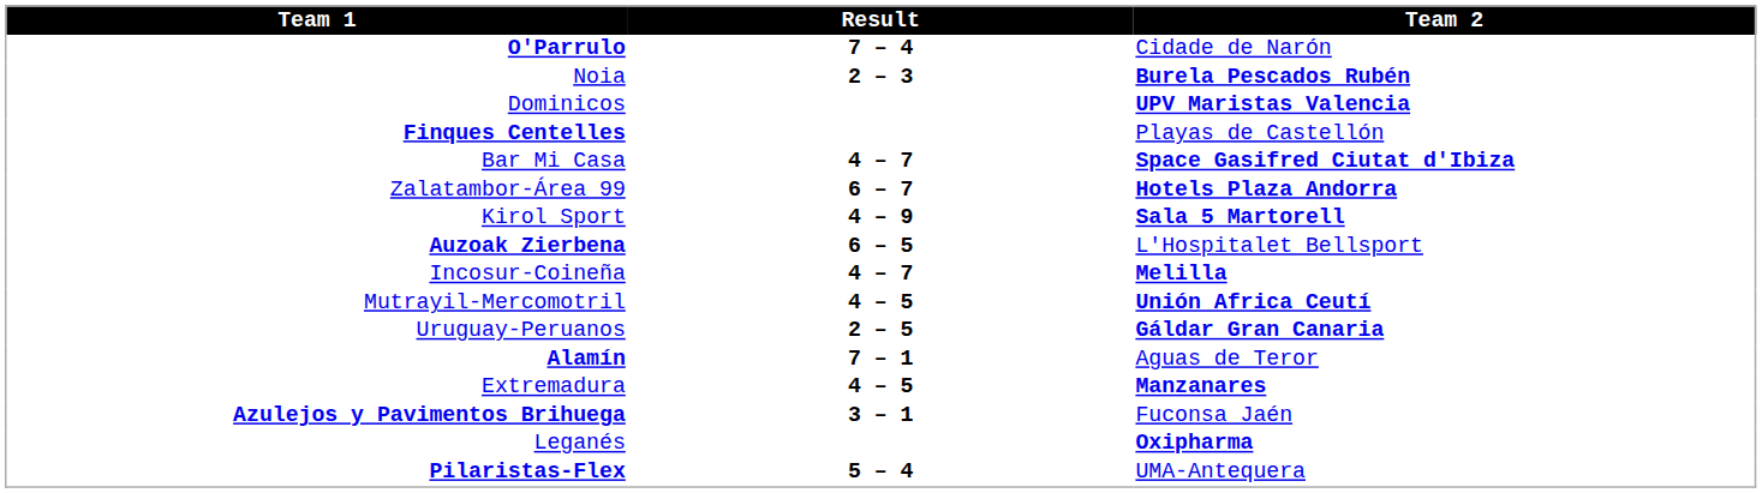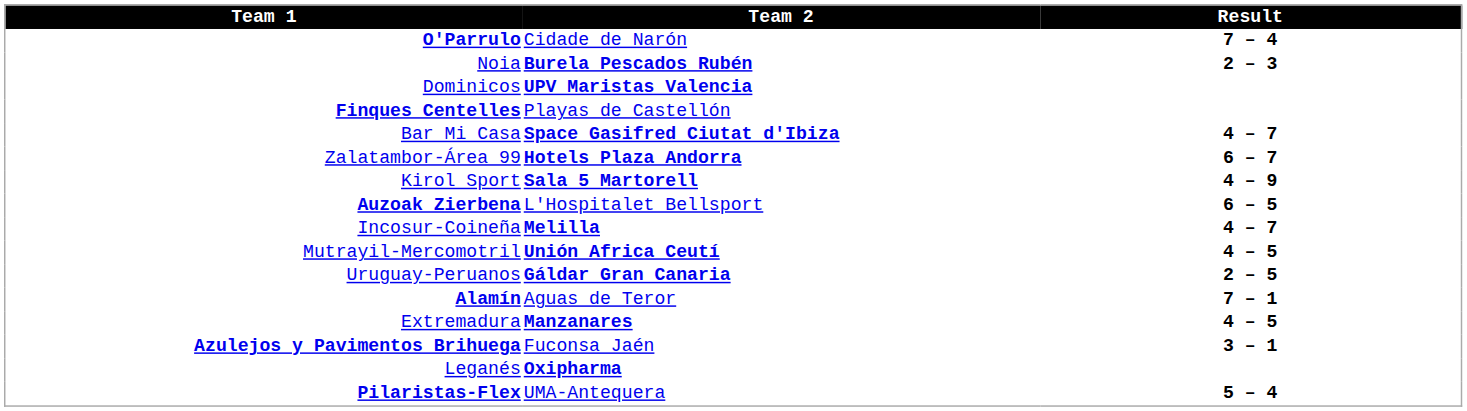columns swapped: Result <-> Team 2
